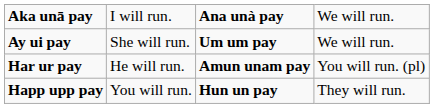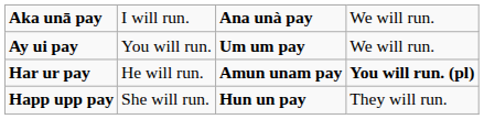Ay ui pay | column 2: She will run. -> You will run.
Har ur pay | column 4: normal -> bold
Happ upp pay | column 2: You will run. -> She will run.
